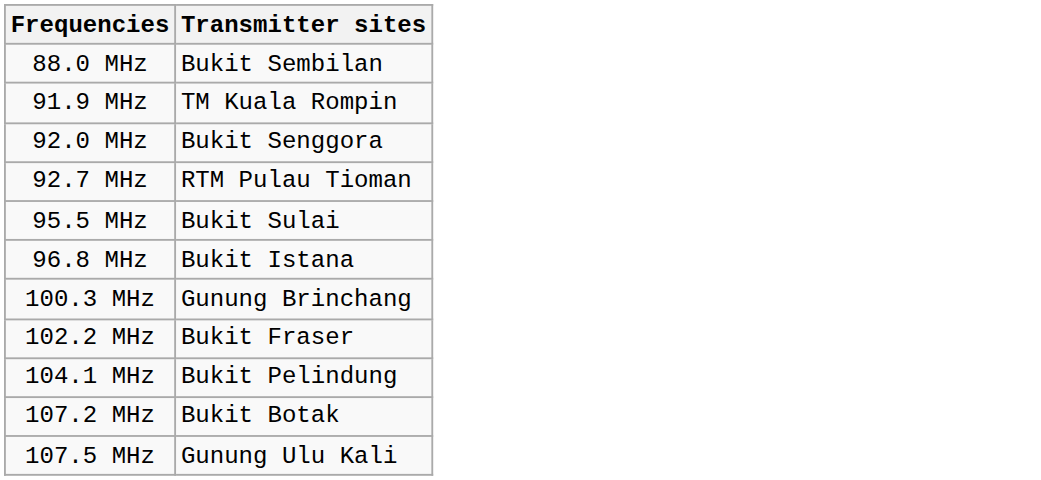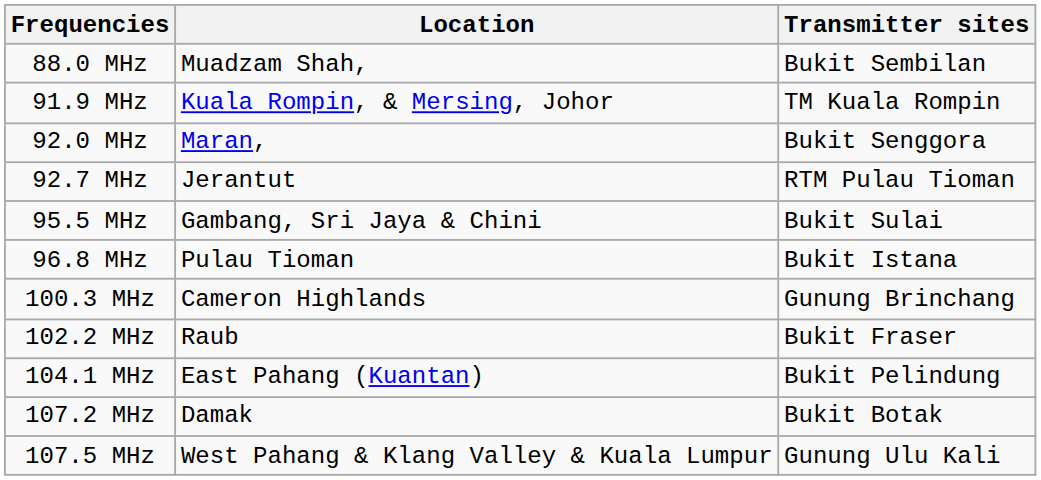+ column: Location | Muadzam Shah, | Kuala Rompin, & Mersing, Johor | Maran, | Jerantut | Gambang, Sri Jaya & Chini | Pulau Tioman | Cameron Highlands | Raub | East Pahang (Kuantan) | Damak | West Pahang & Klang Valley & Kuala Lumpur
